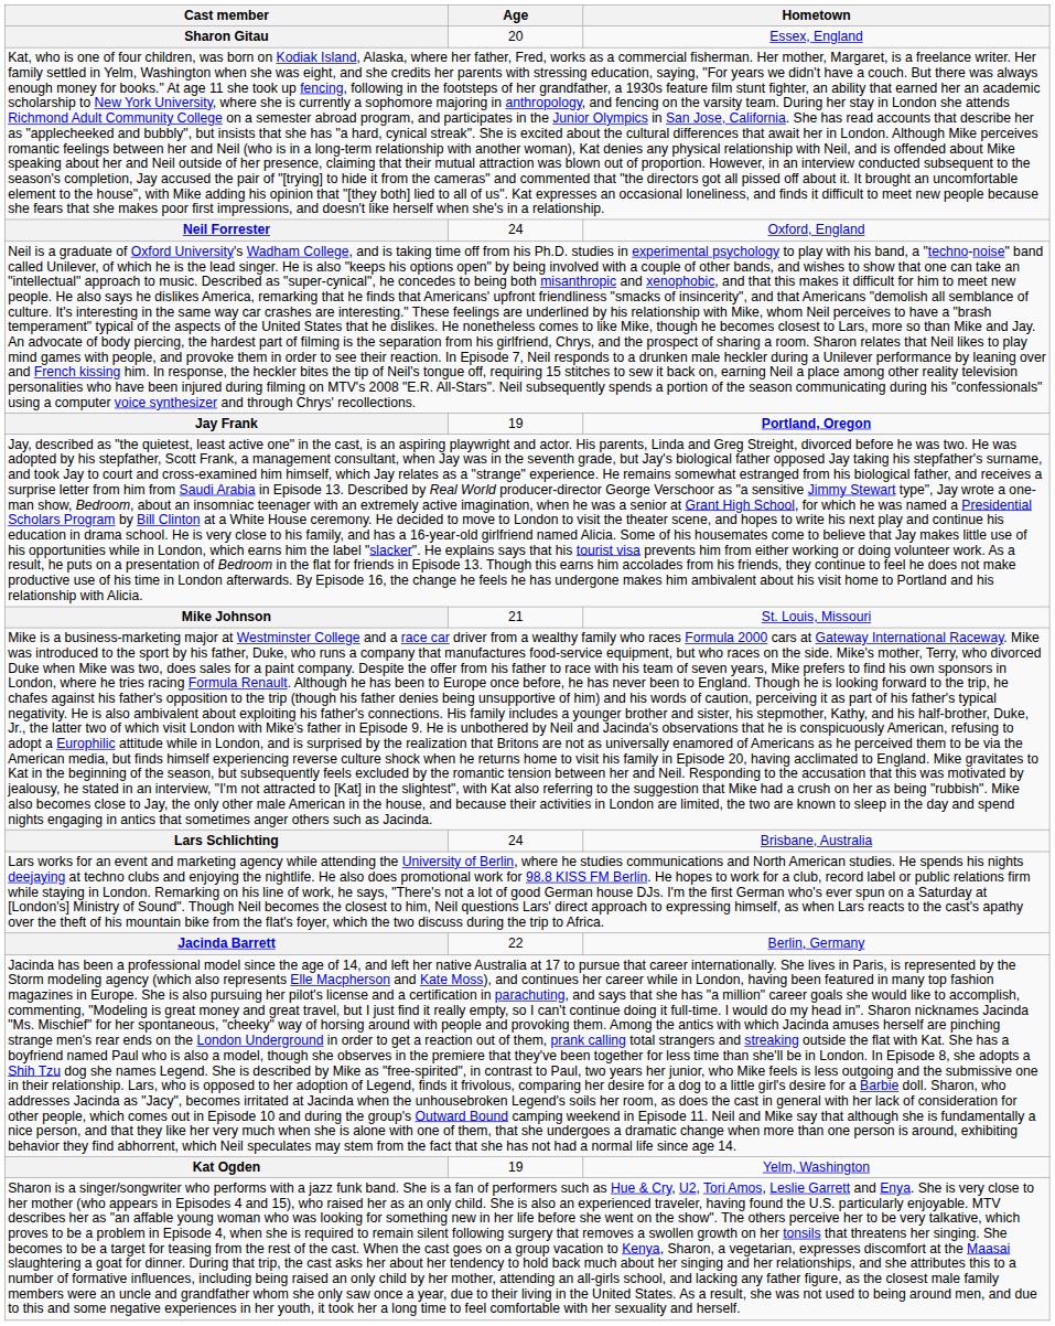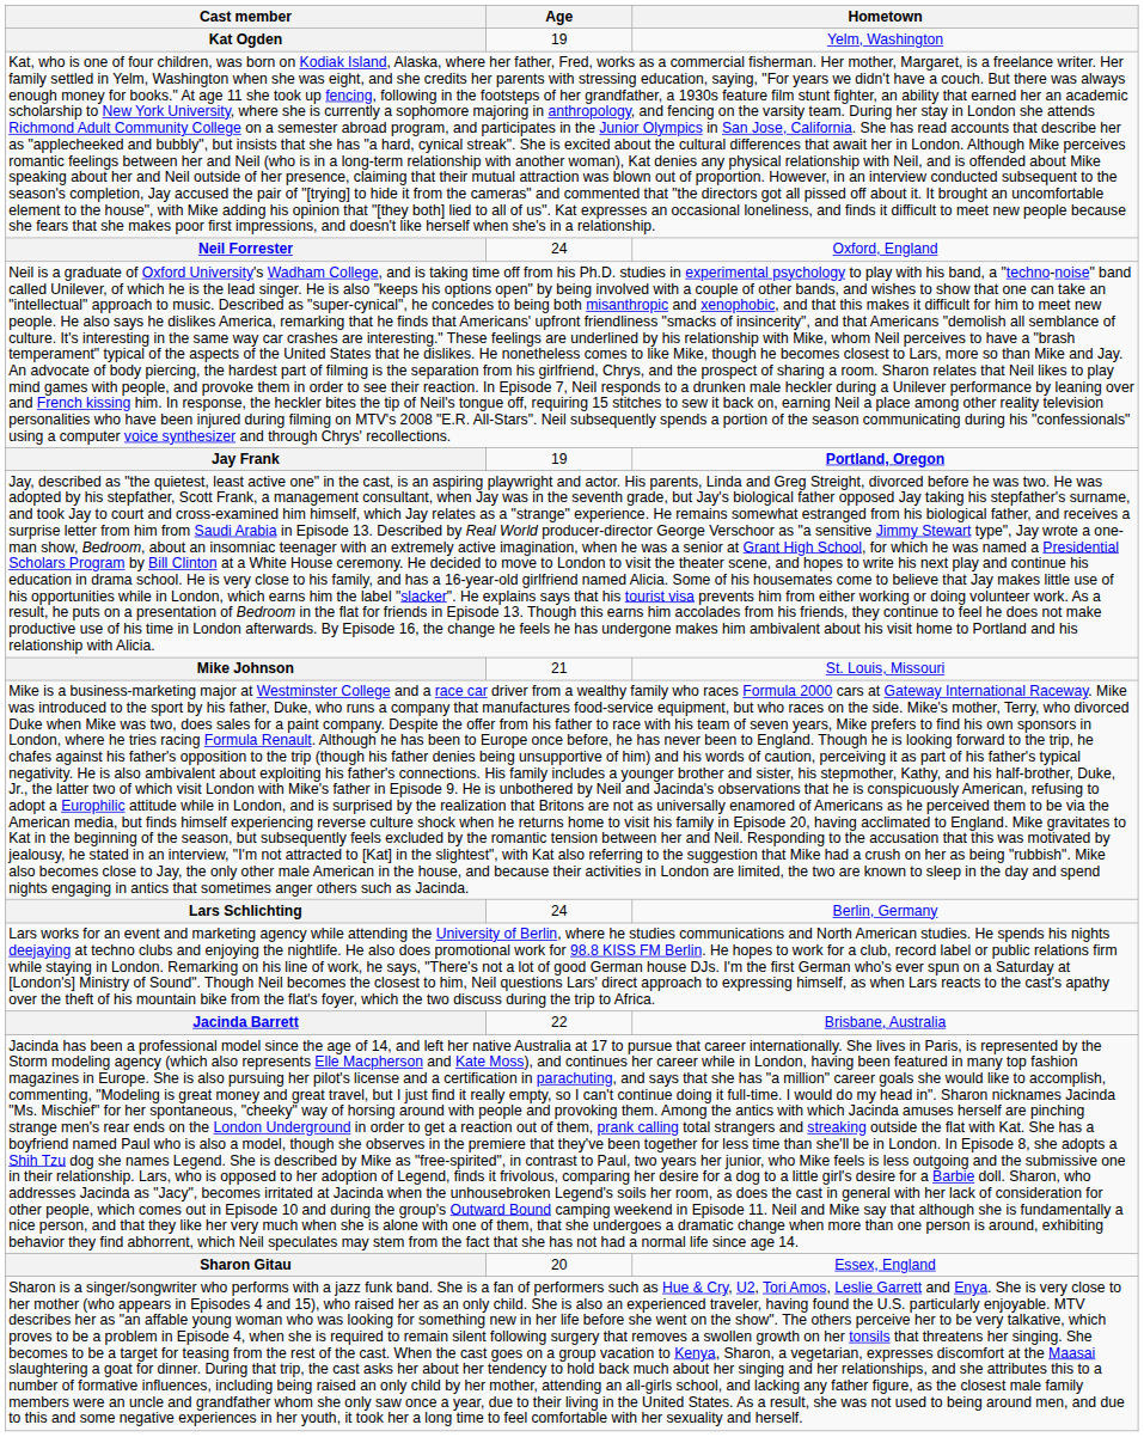rows swapped: Kat Ogden <-> Sharon Gitau
Lars Schlichting | Hometown: Brisbane, Australia -> Berlin, Germany
Jacinda Barrett | Hometown: Berlin, Germany -> Brisbane, Australia
